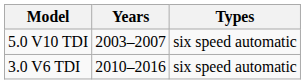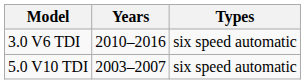rows swapped: 3.0 V6 TDI <-> 5.0 V10 TDI
